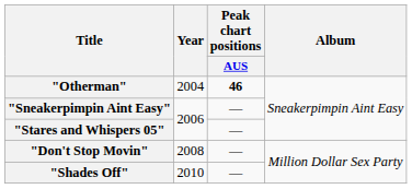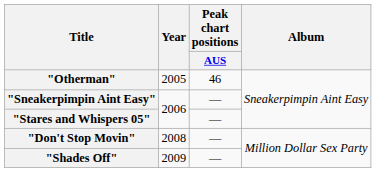"Otherman" | Year: 2004 -> 2005
"Otherman" | Peak chart positions / AUS: bold -> normal
"Shades Off" | Year: 2010 -> 2009
